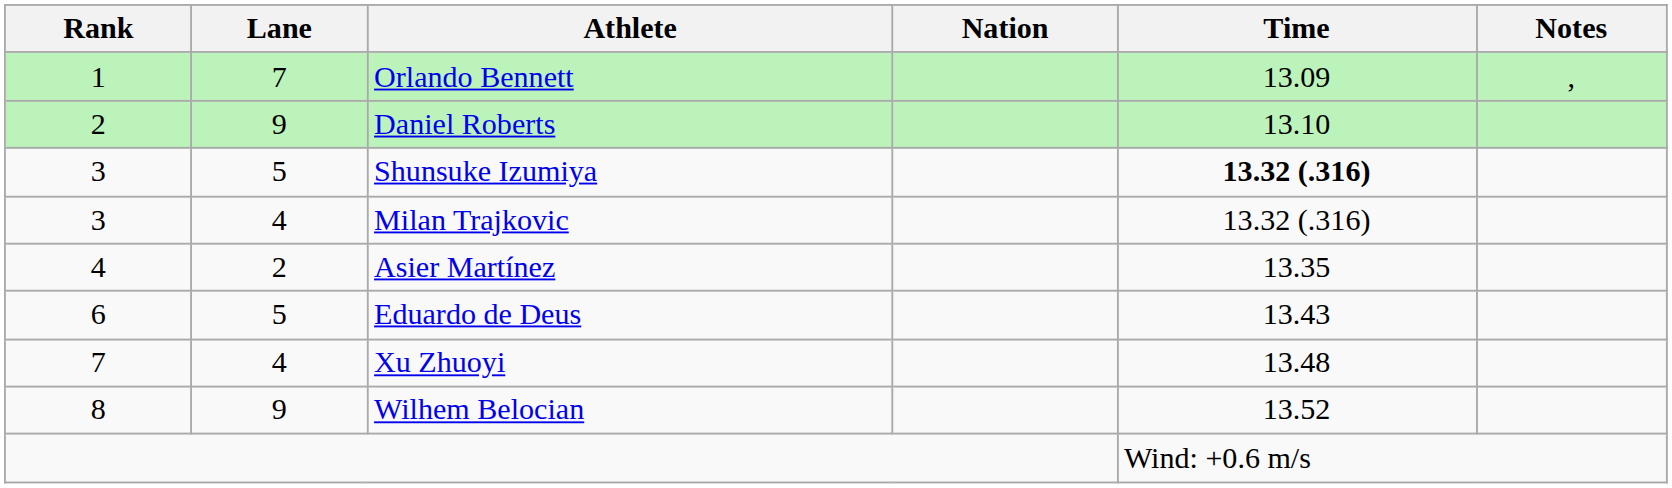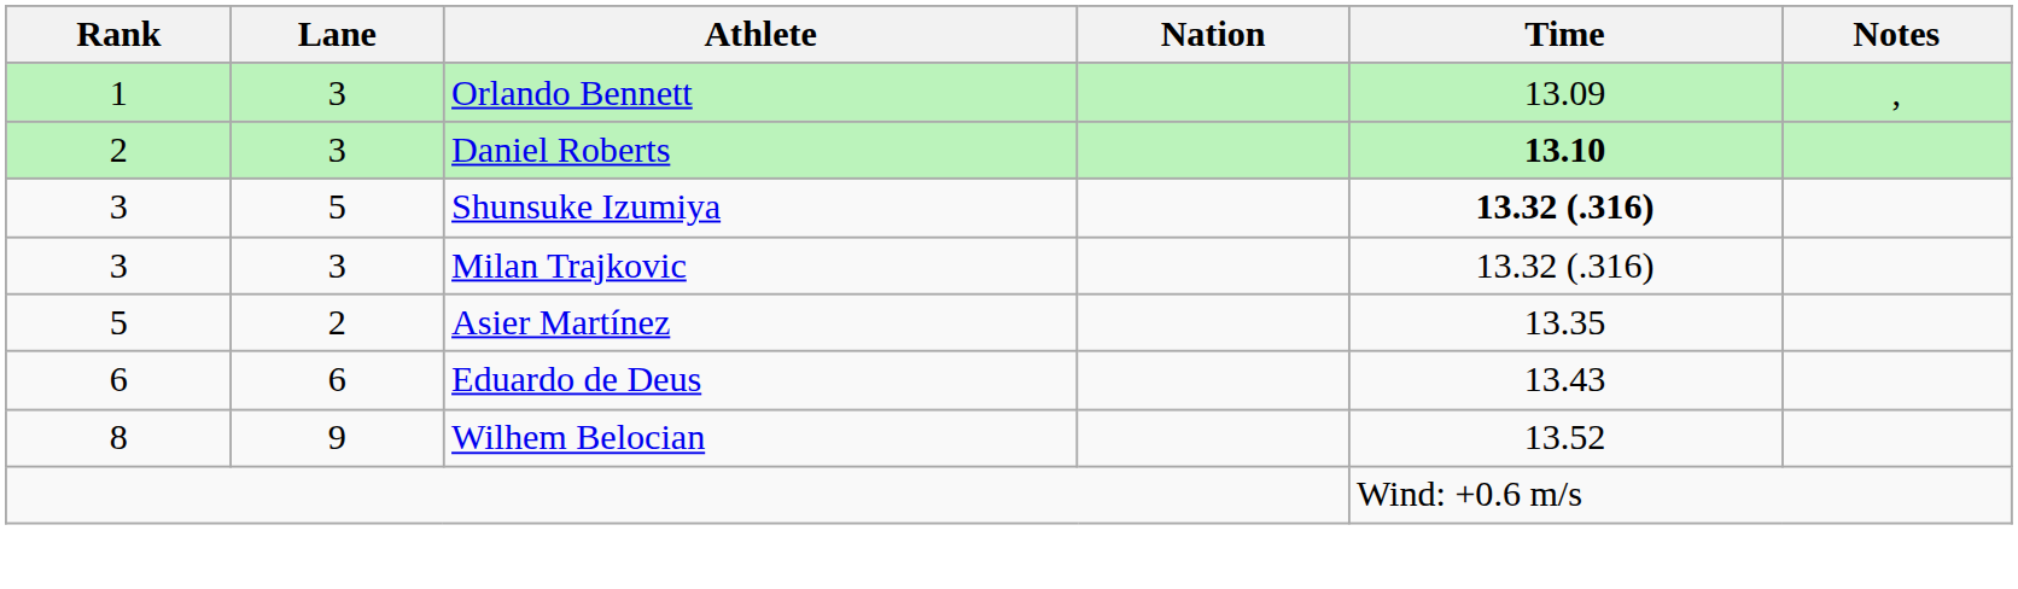Orlando Bennett | Lane: 7 -> 3
Daniel Roberts | Lane: 9 -> 3
Daniel Roberts | Time: normal -> bold
Milan Trajkovic | Lane: 4 -> 3
Asier Martínez | Rank: 4 -> 5
Eduardo de Deus | Lane: 5 -> 6
- row: 7 | 4 | Xu Zhuoyi | 13.48
